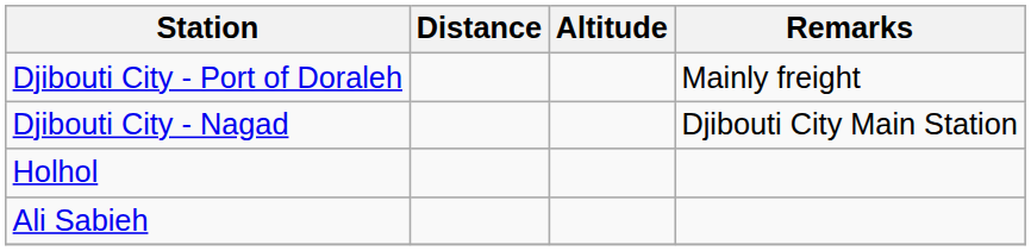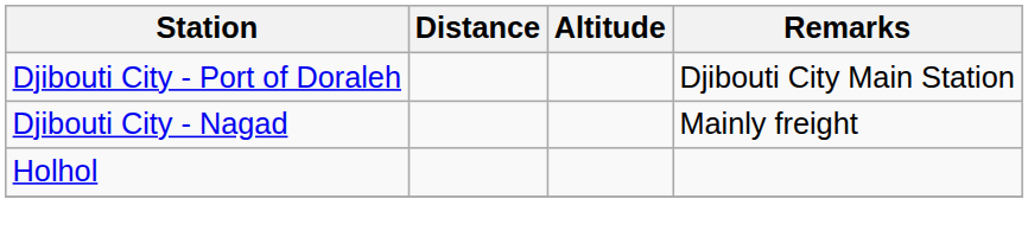Djibouti City - Port of Doraleh | Remarks: Mainly freight -> Djibouti City Main Station
Djibouti City - Nagad | Remarks: Djibouti City Main Station -> Mainly freight
- row: Ali Sabieh
